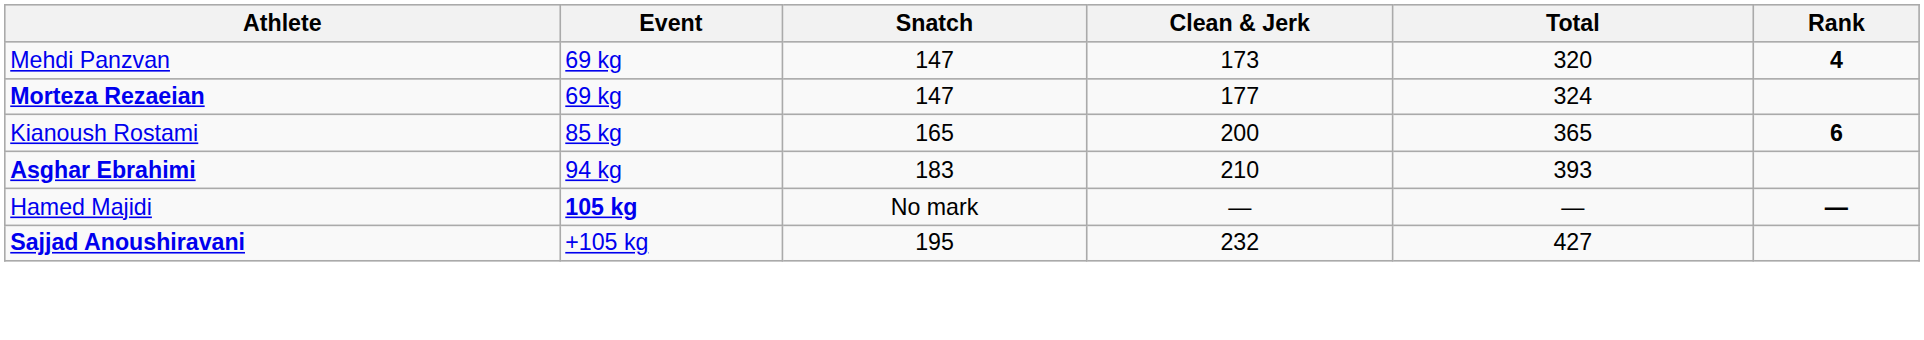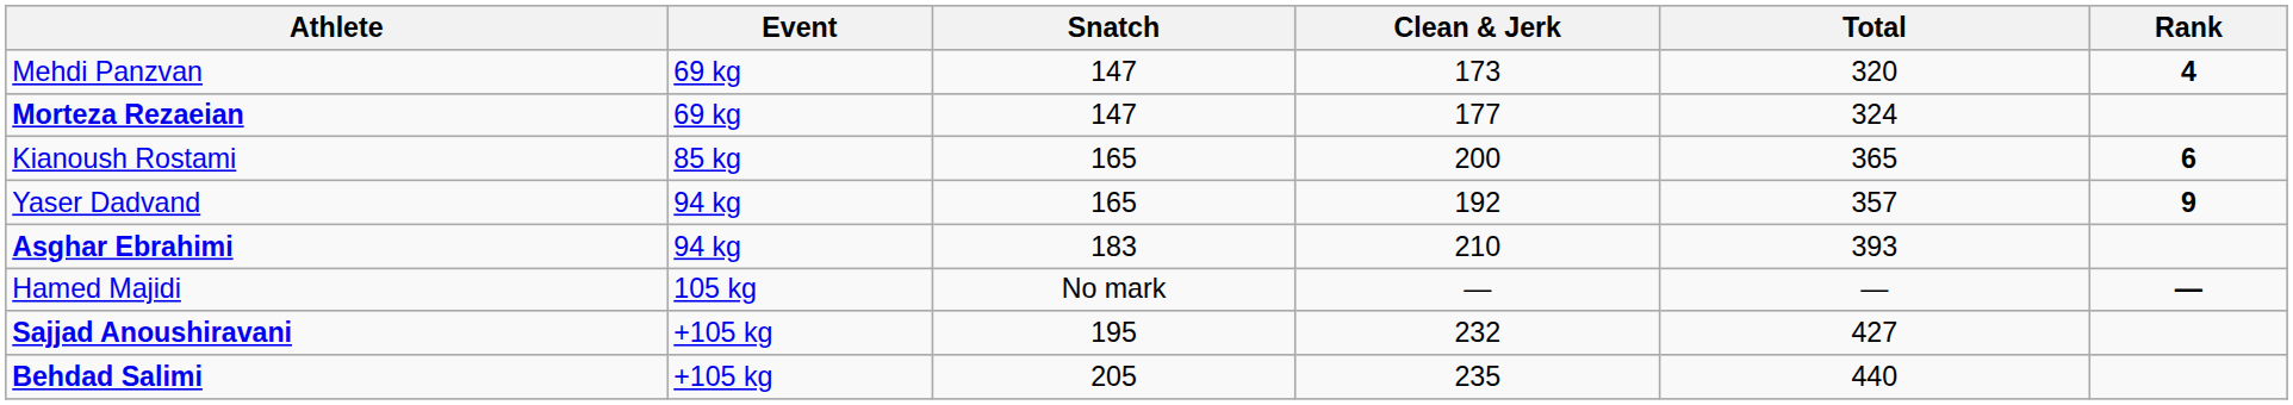+ row: Yaser Dadvand | 94 kg | 165 | 192 | 357 | 9
Hamed Majidi | Event: bold -> normal
+ row: Behdad Salimi | +105 kg | 205 | 235 | 440
